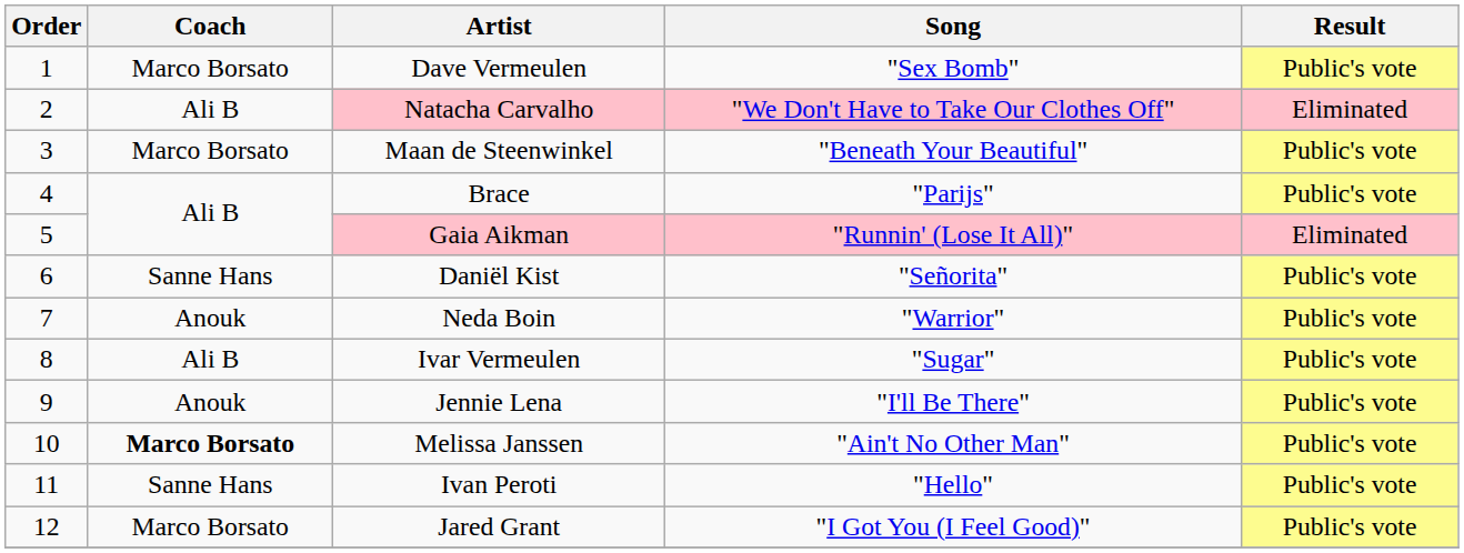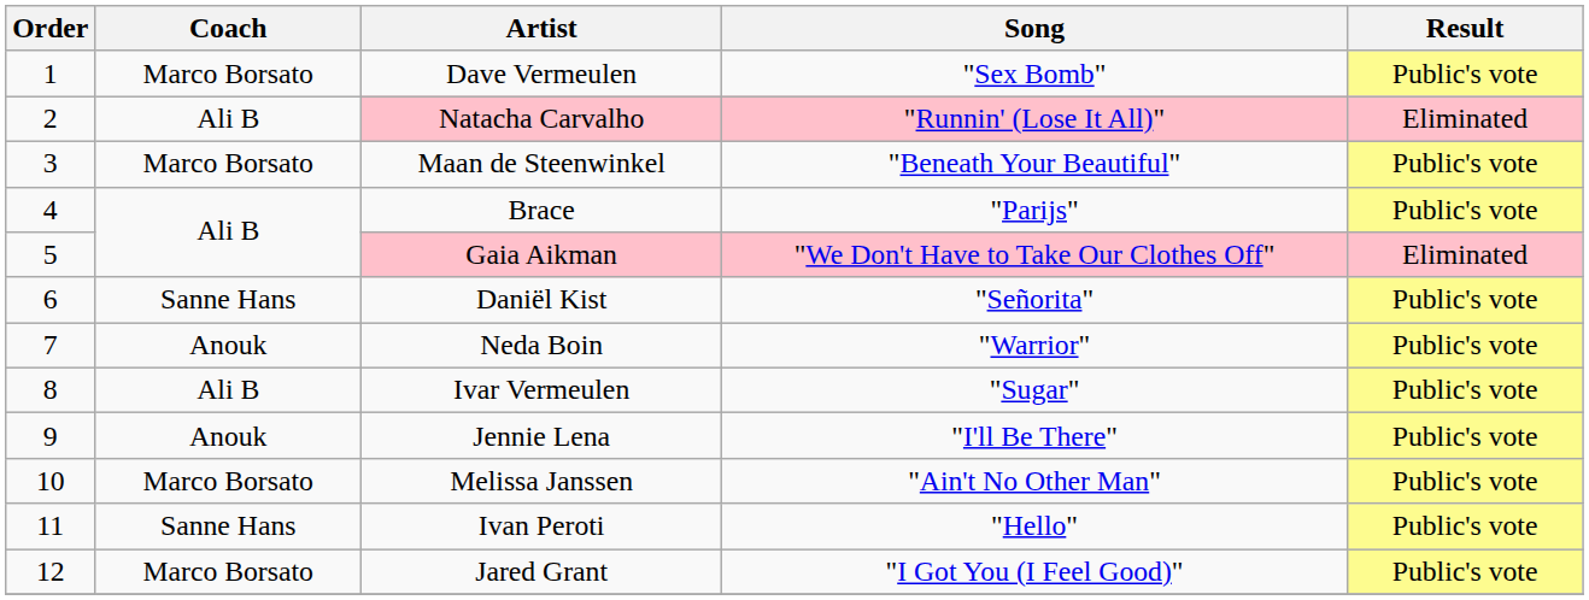Natacha Carvalho | Song: "We Don't Have to Take Our Clothes Off" -> "Runnin' (Lose It All)"
Gaia Aikman | Song: "Runnin' (Lose It All)" -> "We Don't Have to Take Our Clothes Off"
Melissa Janssen | Coach: bold -> normal
